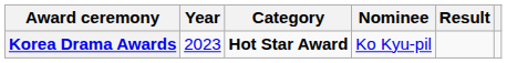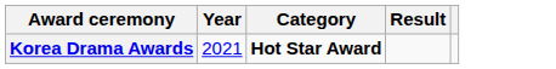- column: Nominee | Ko Kyu-pil
Korea Drama Awards | Year: 2023 -> 2021
